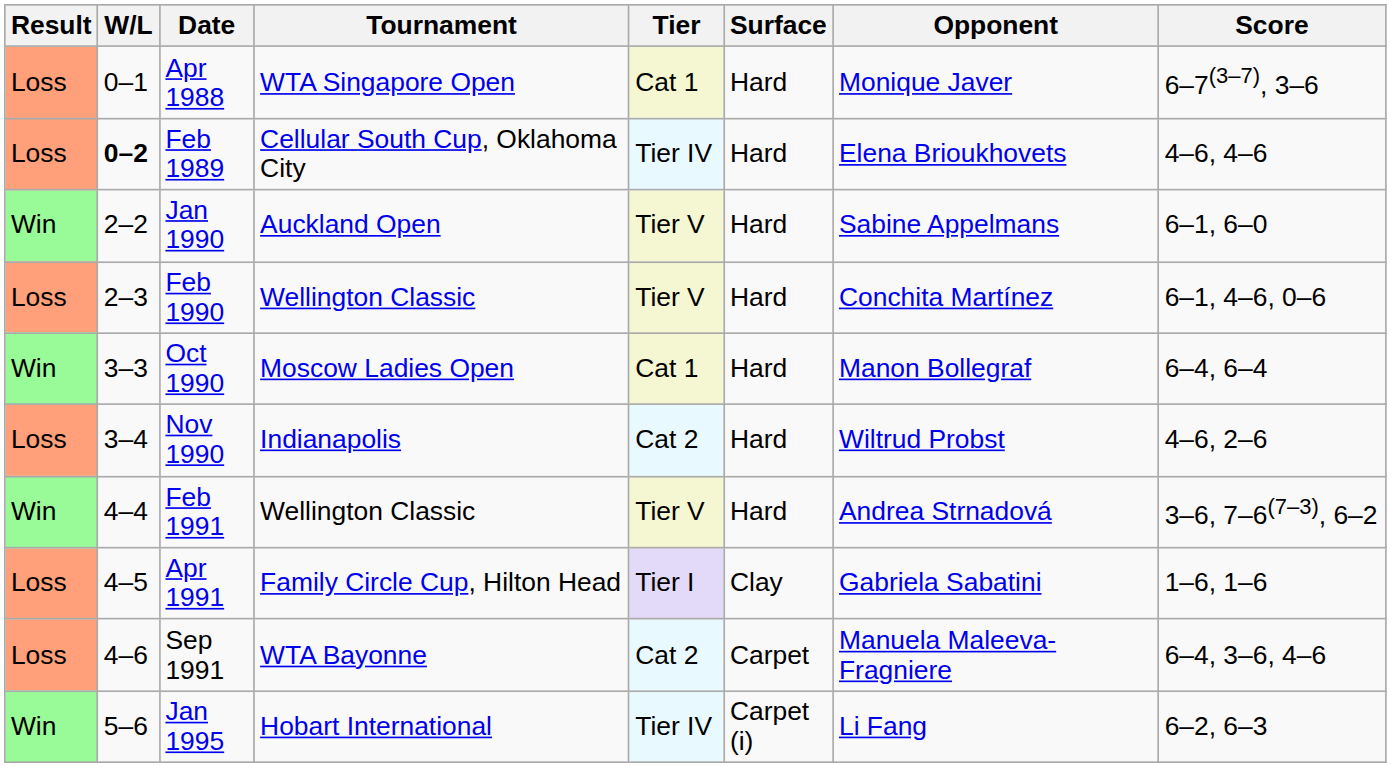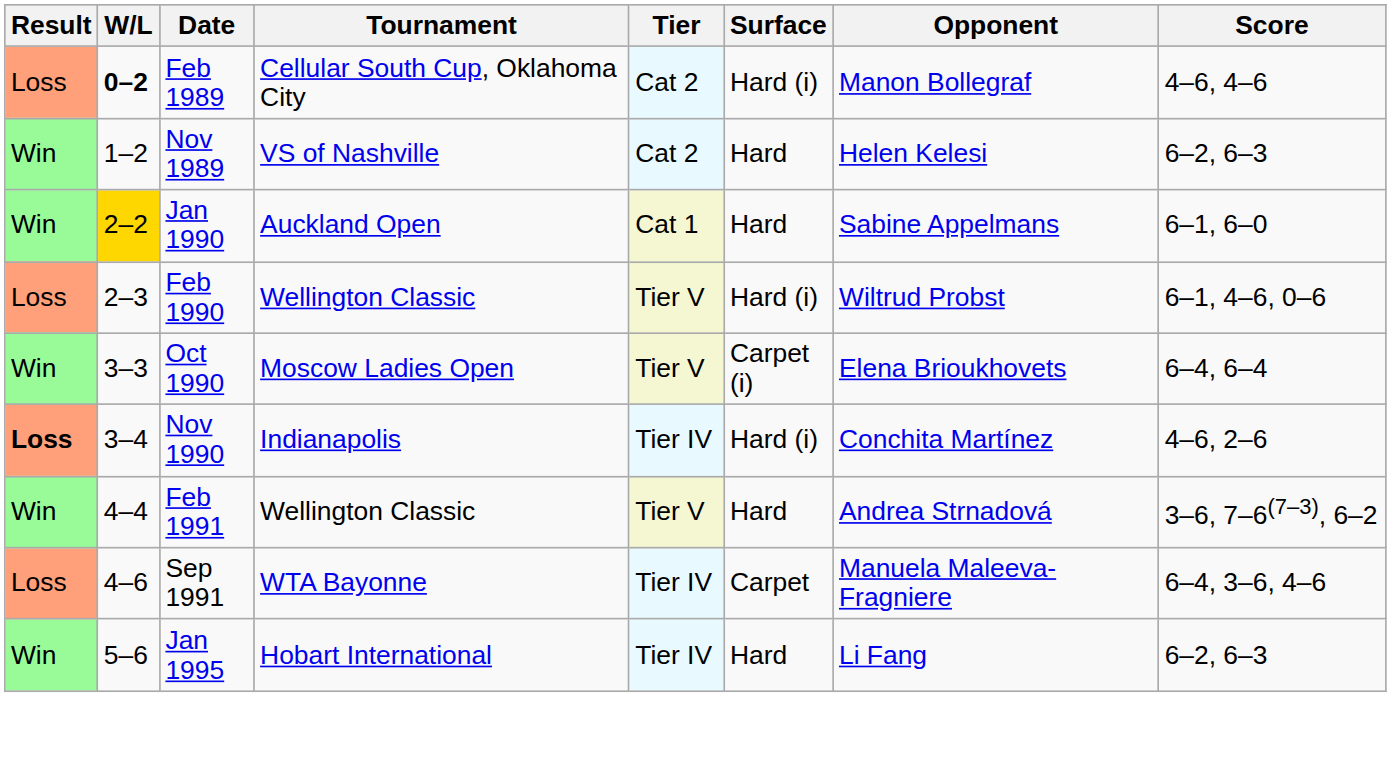- row: Loss | 0–1 | Apr 1988 | WTA Singapore Open | Cat 1 | Hard | Monique Javer | 6–7(3–7), 3–6
Feb 1989 | Tier: Tier IV -> Cat 2
Feb 1989 | Surface: Hard -> Hard (i)
Feb 1989 | Opponent: Elena Brioukhovets -> Manon Bollegraf
+ row: Win | 1–2 | Nov 1989 | VS of Nashville | Cat 2 | Hard | Helen Kelesi | 6–2, 6–3
Jan 1990 | W/L: no background -> gold background
Jan 1990 | Tier: Tier V -> Cat 1
Feb 1990 | Surface: Hard -> Hard (i)
Feb 1990 | Opponent: Conchita Martínez -> Wiltrud Probst
Oct 1990 | Tier: Cat 1 -> Tier V
Oct 1990 | Surface: Hard -> Carpet (i)
Oct 1990 | Opponent: Manon Bollegraf -> Elena Brioukhovets
Nov 1990 | Result: normal -> bold
Nov 1990 | Tier: Cat 2 -> Tier IV
Nov 1990 | Surface: Hard -> Hard (i)
Nov 1990 | Opponent: Wiltrud Probst -> Conchita Martínez
- row: Loss | 4–5 | Apr 1991 | Family Circle Cup, Hilton Head | Tier I | Clay | Gabriela Sabatini | 1–6, 1–6
Sep 1991 | Tier: Cat 2 -> Tier IV
Jan 1995 | Surface: Carpet (i) -> Hard
